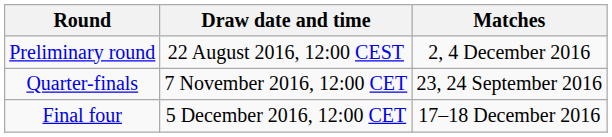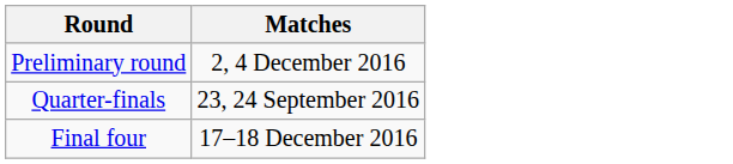- column: Draw date and time | 22 August 2016, 12:00 CEST | 7 November 2016, 12:00 CET | 5 December 2016, 12:00 CET
